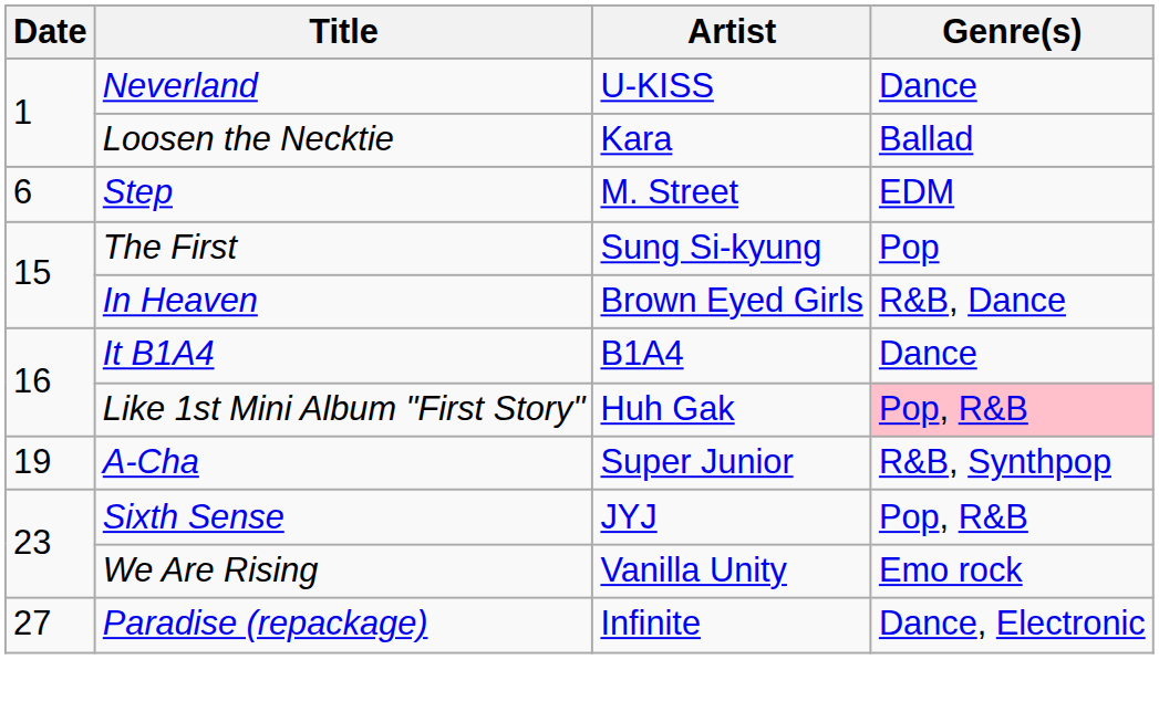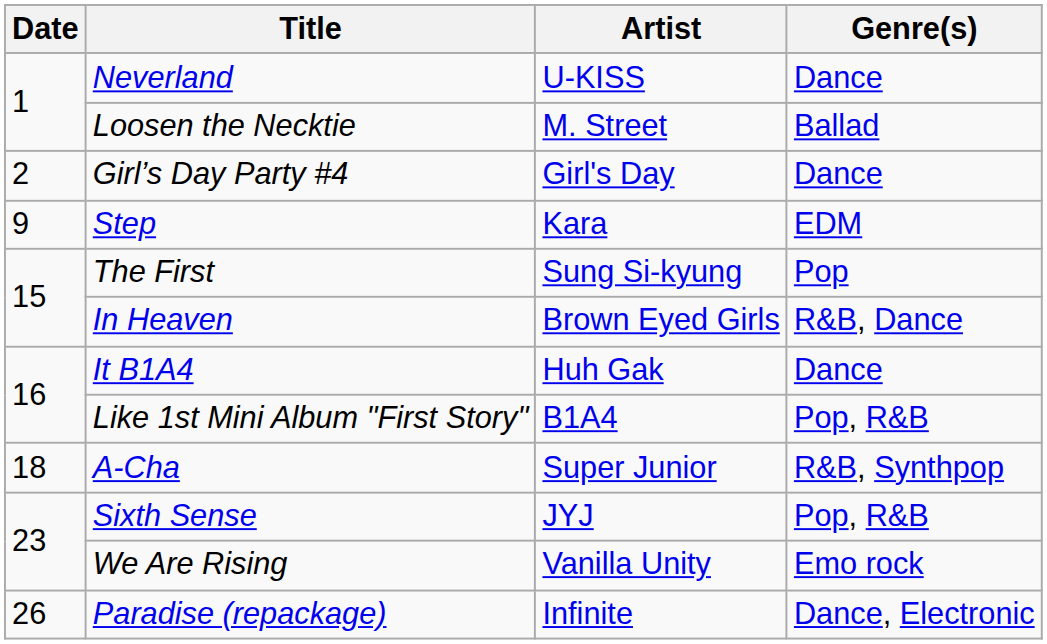Loosen the Necktie | Artist: Kara -> M. Street
+ row: 2 | Girl’s Day Party #4 | Girl's Day | Dance
Step | Date: 6 -> 9
Step | Artist: M. Street -> Kara
It B1A4 | Artist: B1A4 -> Huh Gak
Like 1st Mini Album "First Story" | Artist: Huh Gak -> B1A4
Like 1st Mini Album "First Story" | Genre(s): pink background -> no background
A-Cha | Date: 19 -> 18
Paradise (repackage) | Date: 27 -> 26
